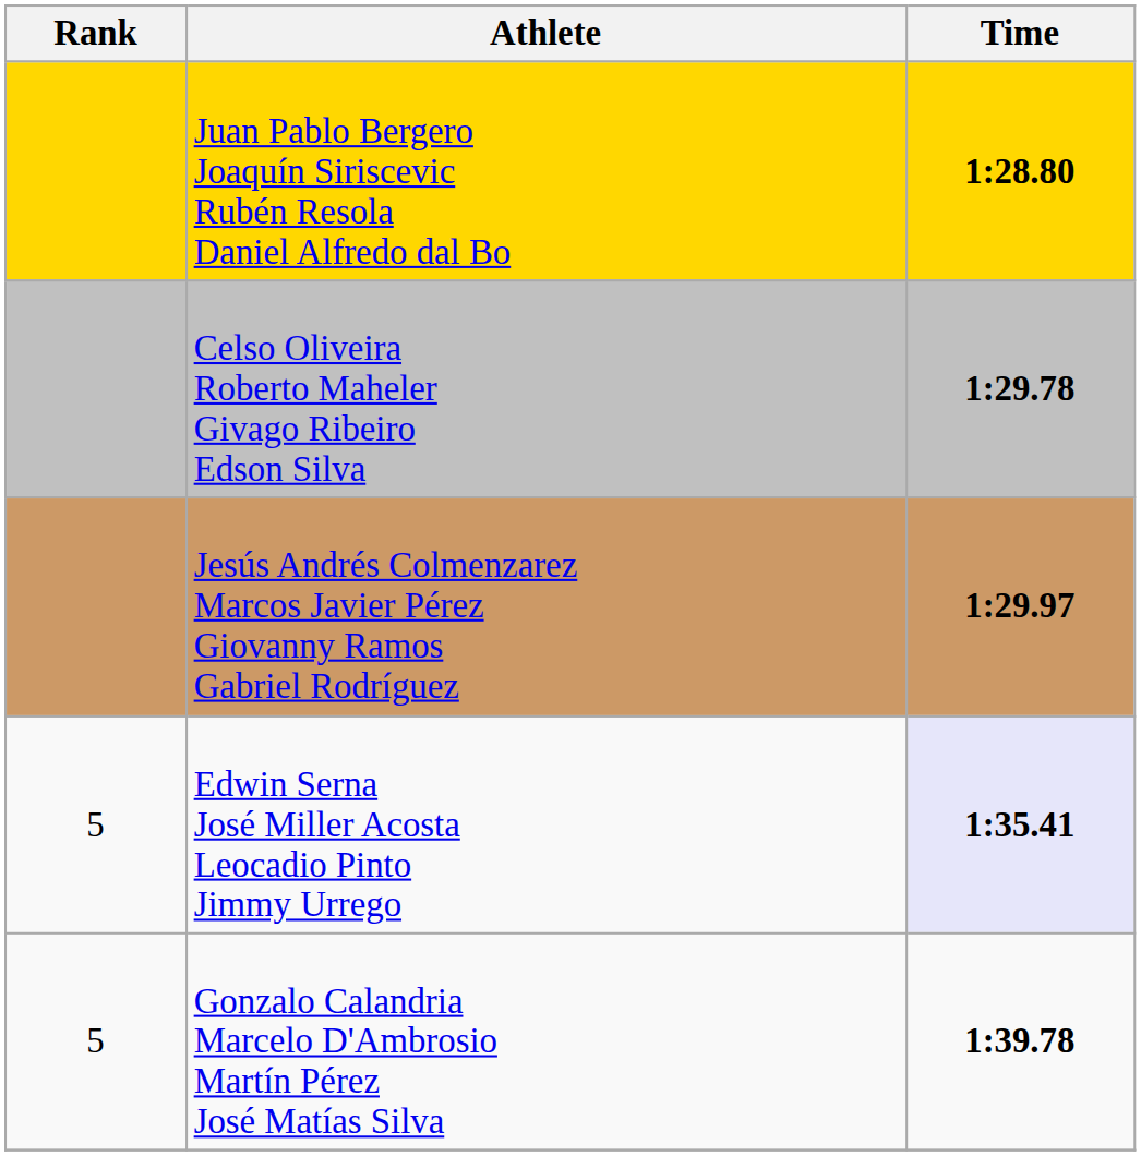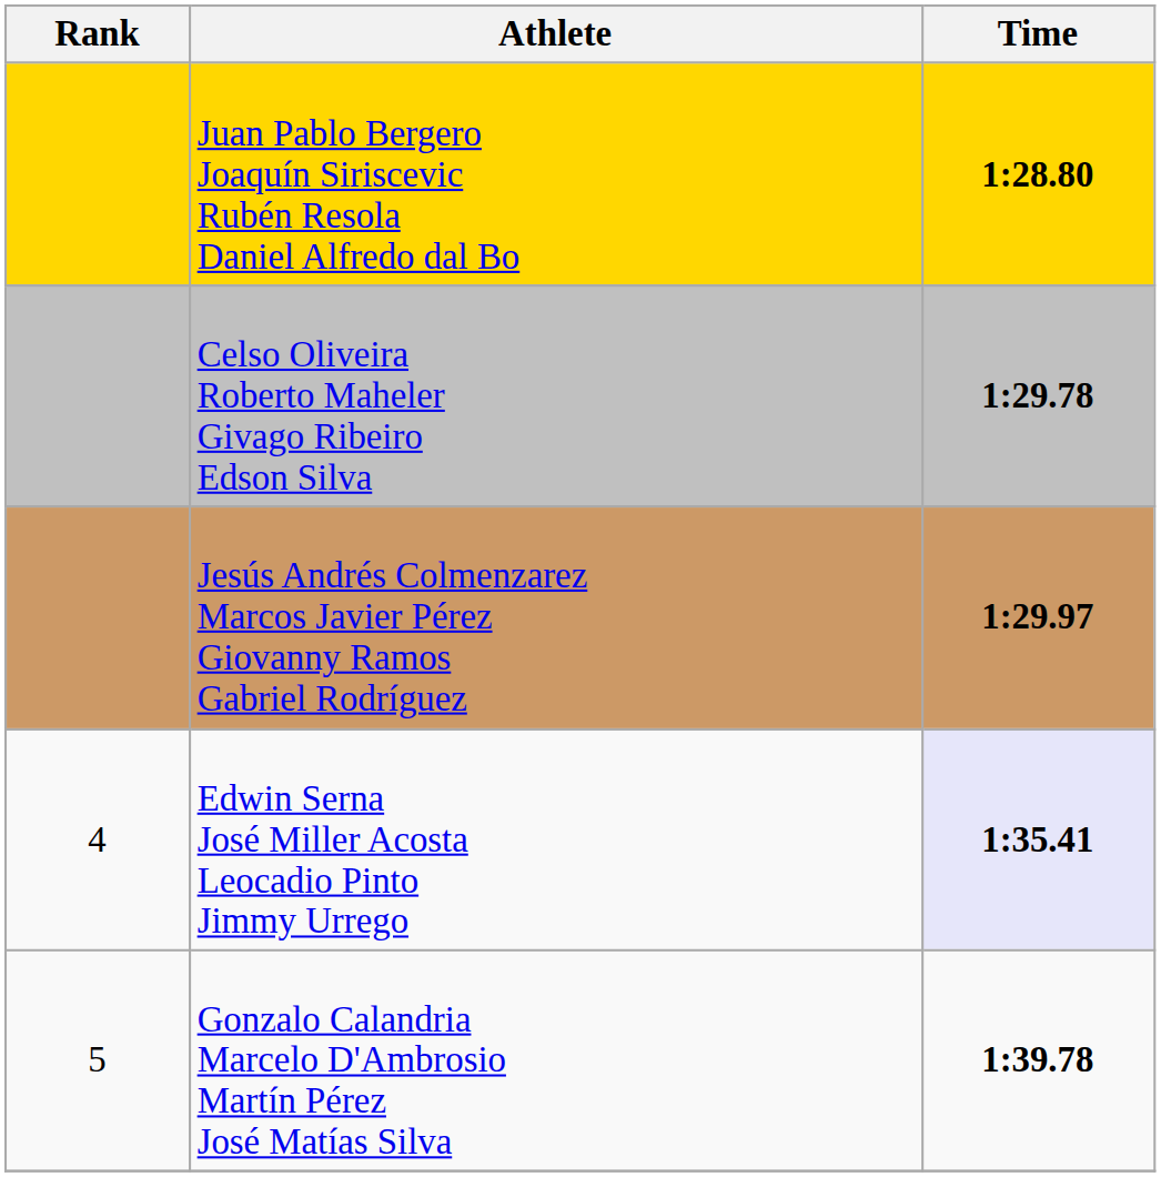Edwin Serna José Miller Acosta Leocadio Pinto Jimmy Urrego | Rank: 5 -> 4
